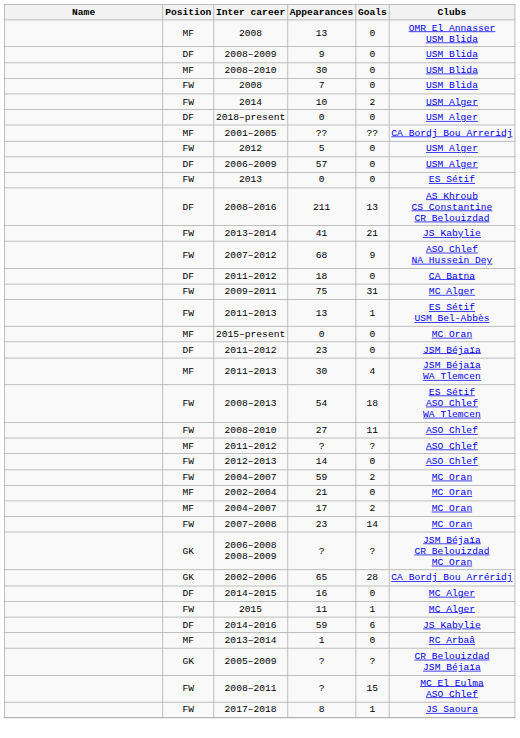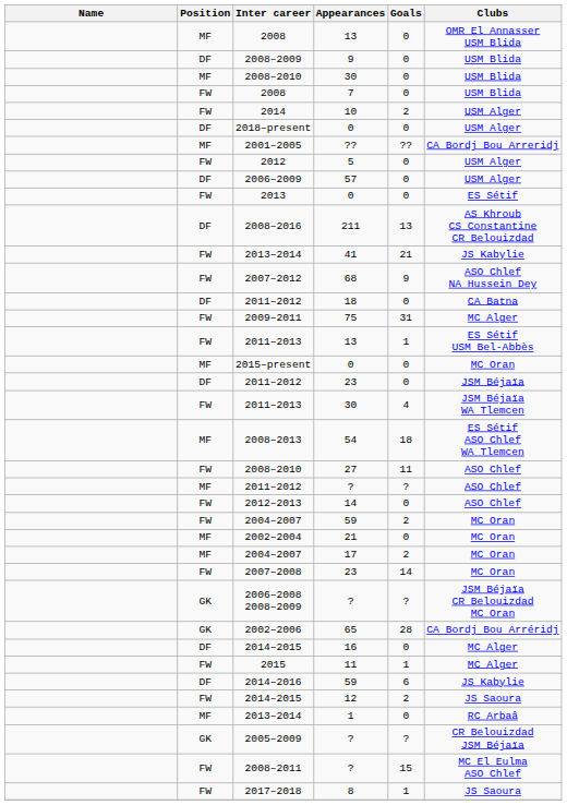2011–2013 / 30 | Position: MF -> FW
2008–2013 | Position: FW -> MF
+ row: FW | 2014–2015 | 12 | 2 | JS Saoura
